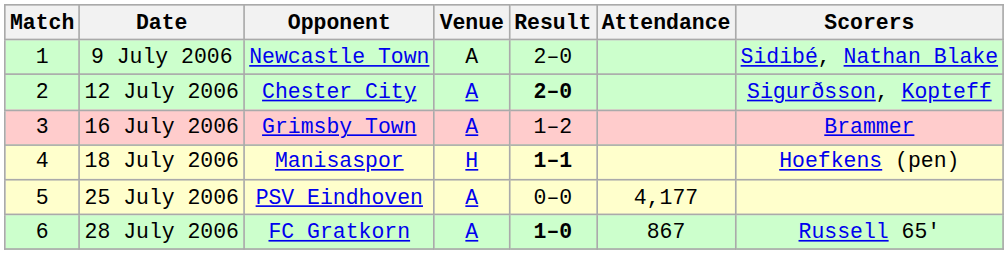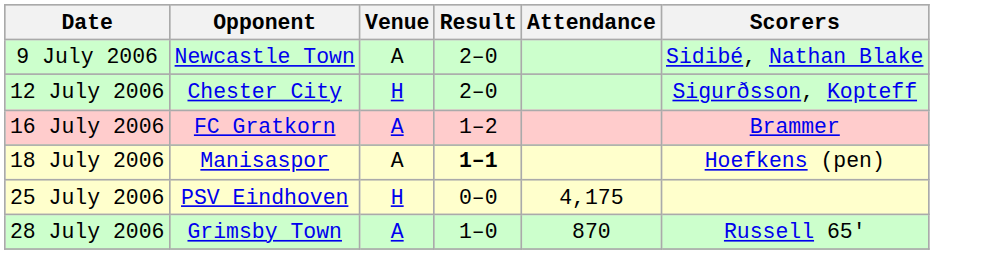- column: Match | 1 | 2 | 3 | 4 | 5 | 6
12 July 2006 | Venue: A -> H
12 July 2006 | Result: bold -> normal
16 July 2006 | Opponent: Grimsby Town -> FC Gratkorn
18 July 2006 | Venue: H -> A
25 July 2006 | Venue: A -> H
25 July 2006 | Attendance: 4,177 -> 4,175
28 July 2006 | Opponent: FC Gratkorn -> Grimsby Town
28 July 2006 | Result: bold -> normal
28 July 2006 | Attendance: 867 -> 870
